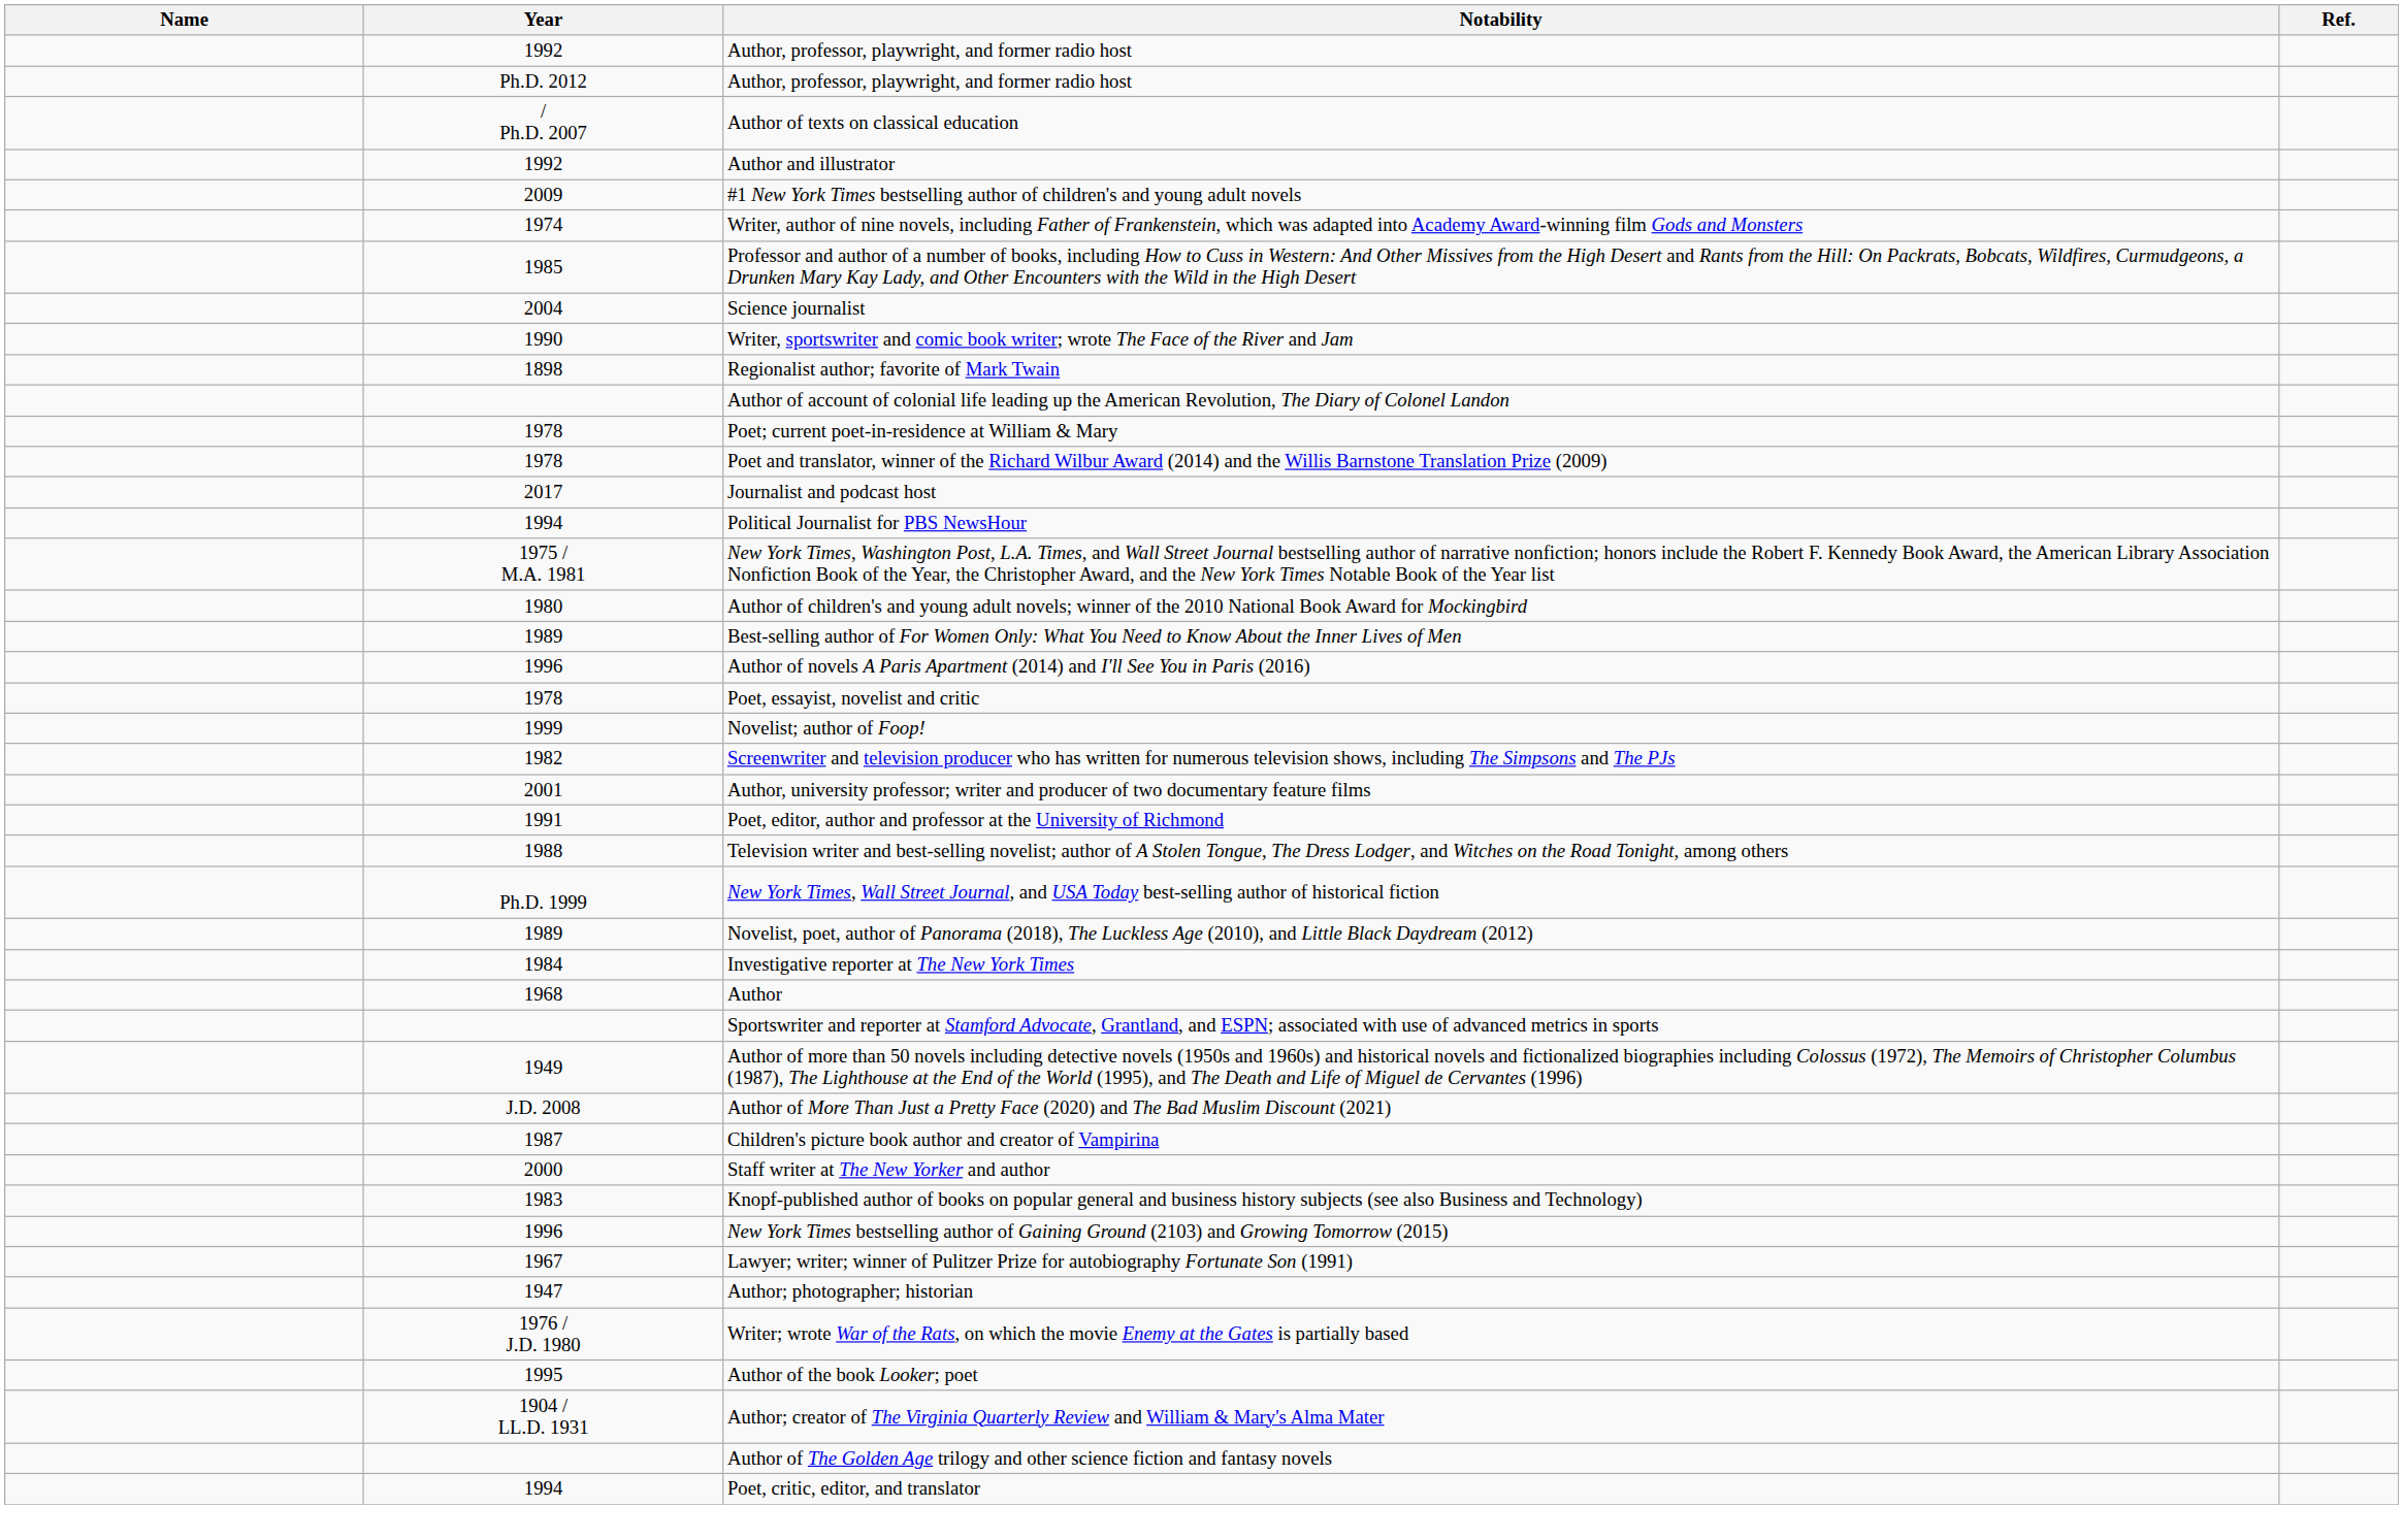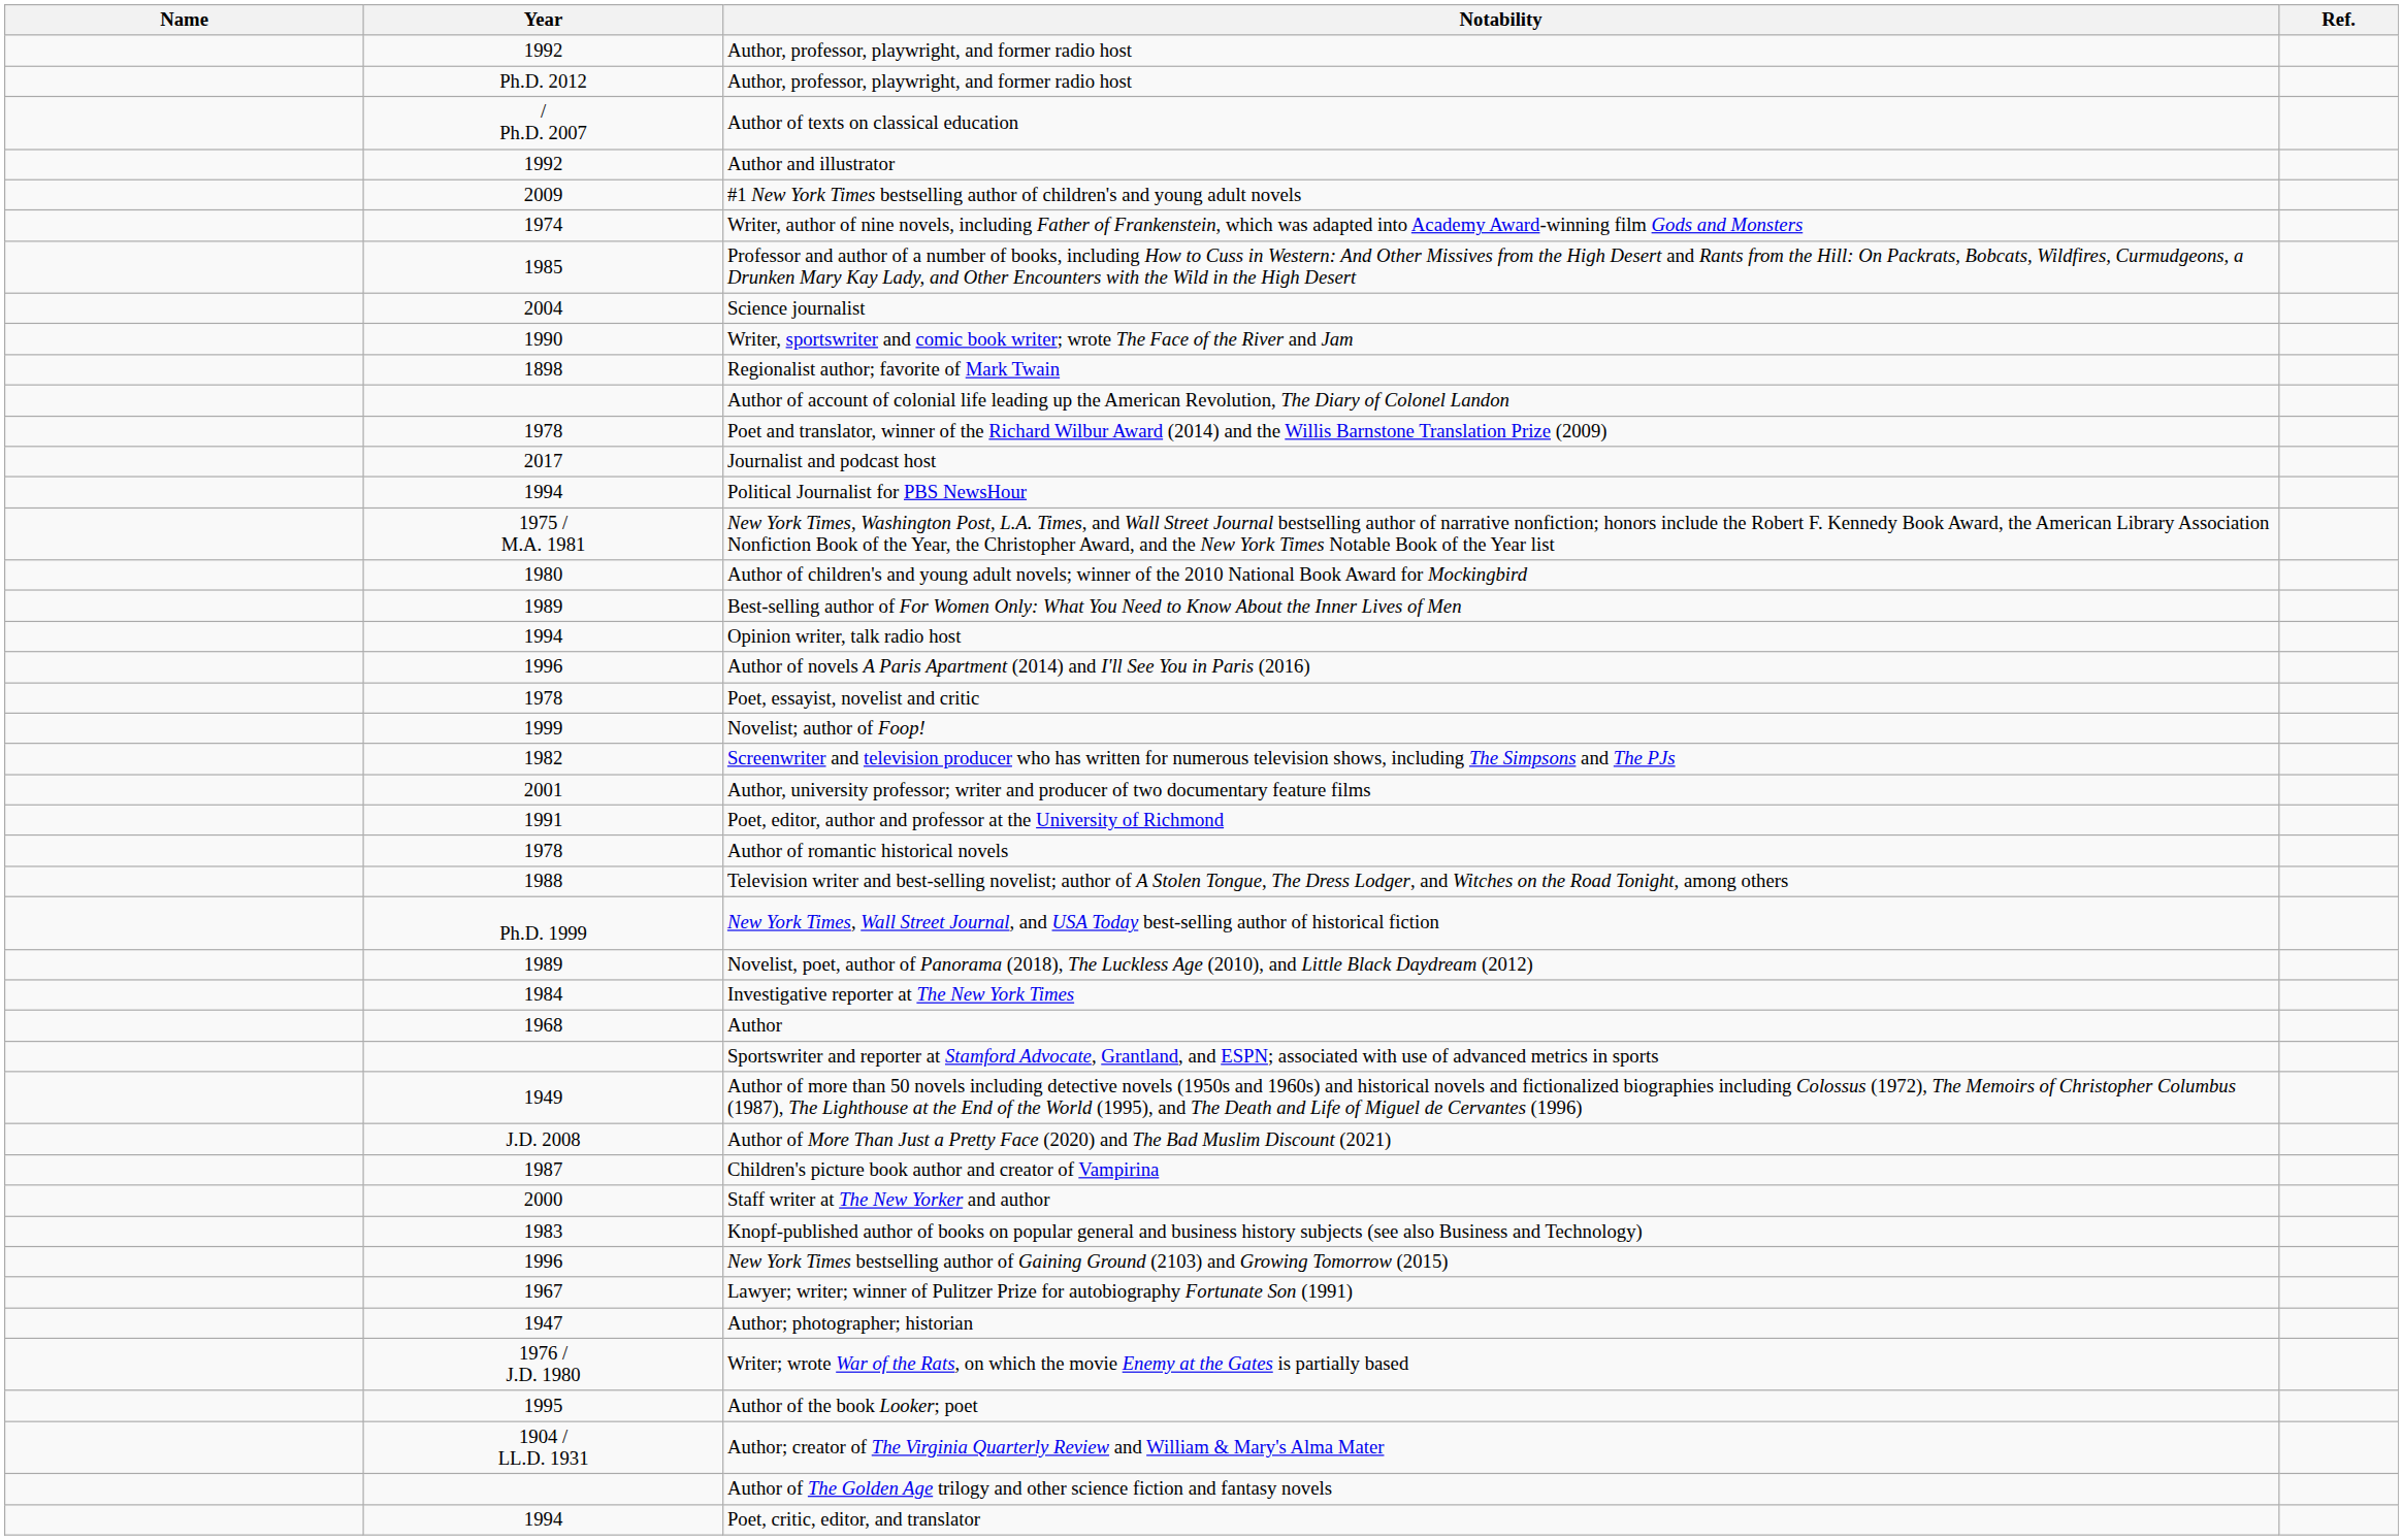- row: 1978 | Poet; current poet-in-residence at William & Mary
+ row: 1994 | Opinion writer, talk radio host
+ row: 1978 | Author of romantic historical novels
